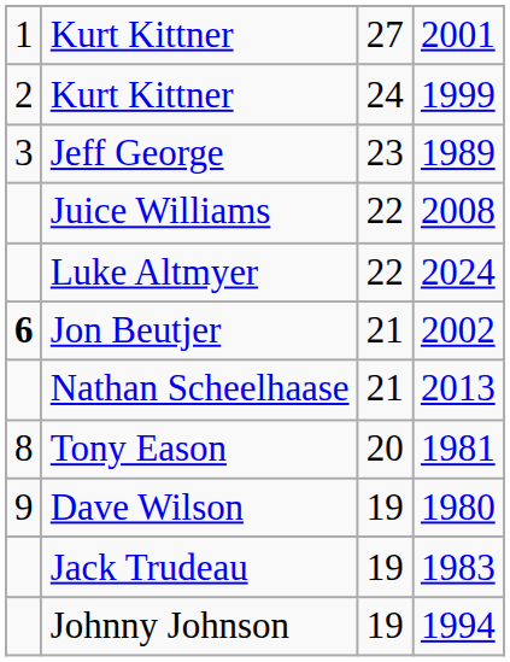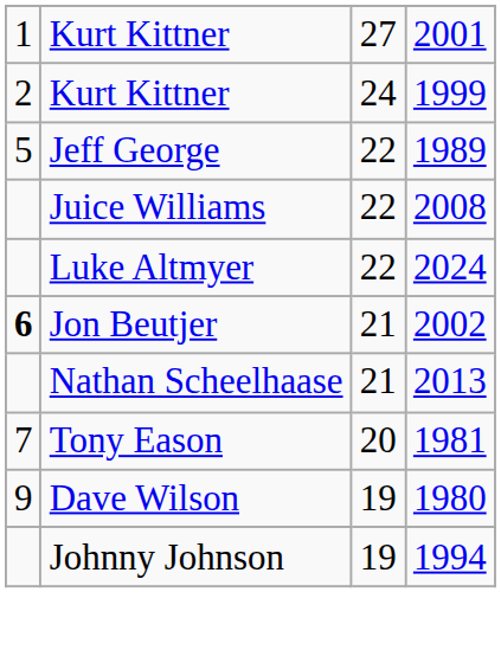Jeff George | column 1: 3 -> 5
Jeff George | column 3: 23 -> 22
Tony Eason | column 1: 8 -> 7
- row: Jack Trudeau | 19 | 1983
